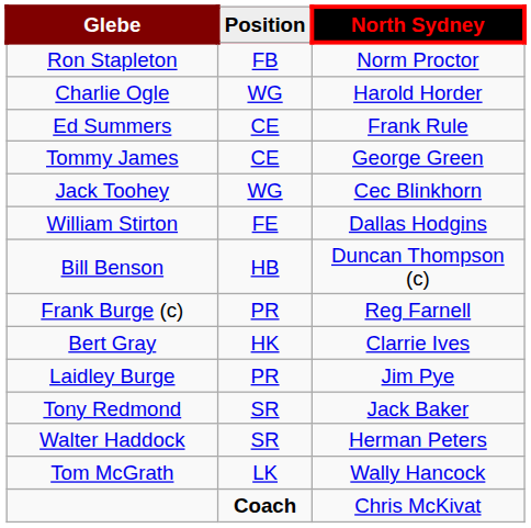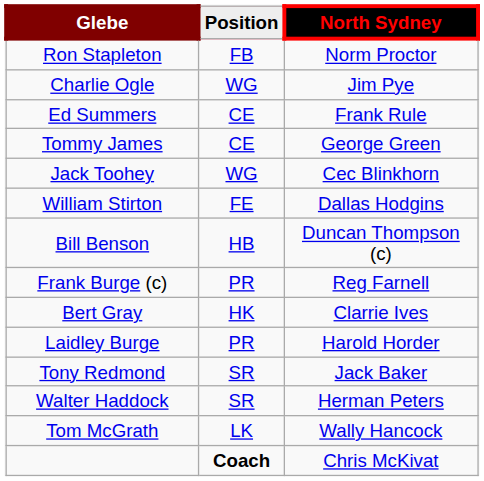Charlie Ogle | North Sydney: Harold Horder -> Jim Pye
Laidley Burge | North Sydney: Jim Pye -> Harold Horder
